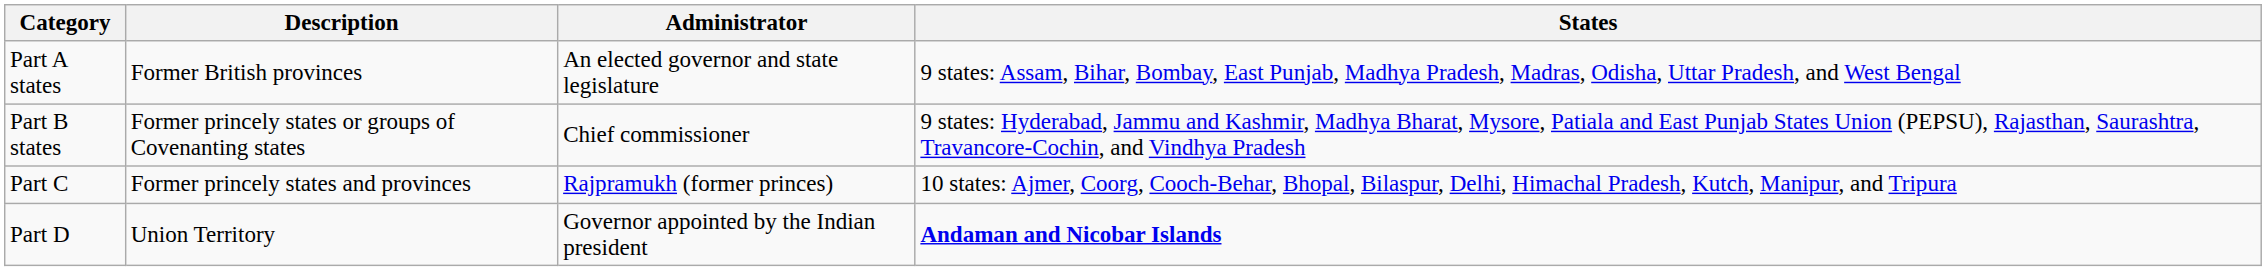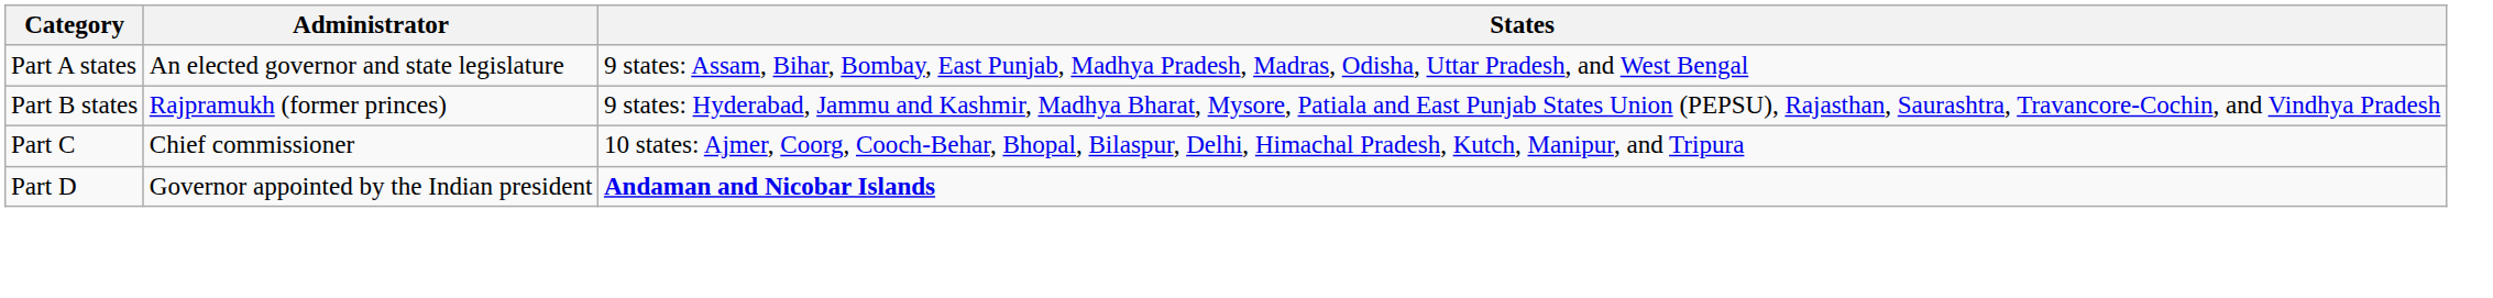- column: Description | Former British provinces | Former princely states or groups of Covenanting states | Former princely states and provinces | Union Territory
Part B states | Administrator: Chief commissioner -> Rajpramukh (former princes)
Part C | Administrator: Rajpramukh (former princes) -> Chief commissioner
